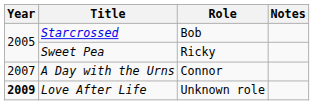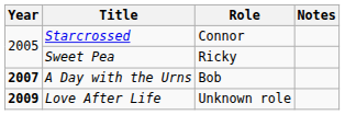Starcrossed | Role: Bob -> Connor
A Day with the Urns | Year: normal -> bold
A Day with the Urns | Role: Connor -> Bob
